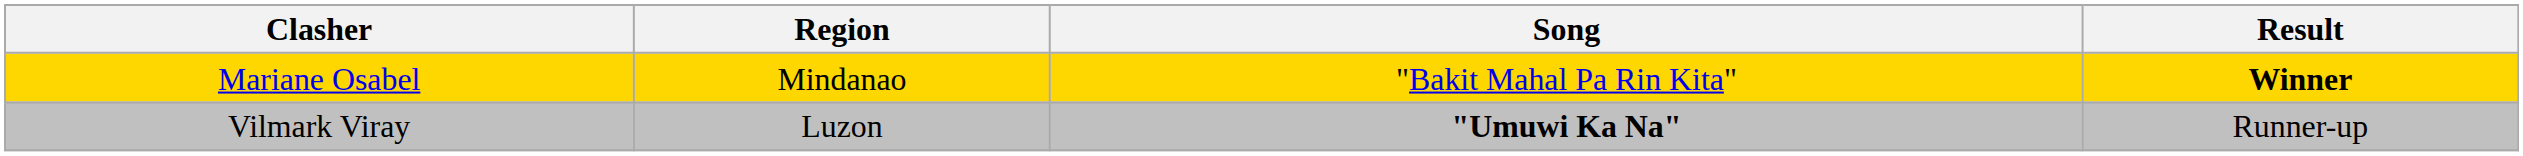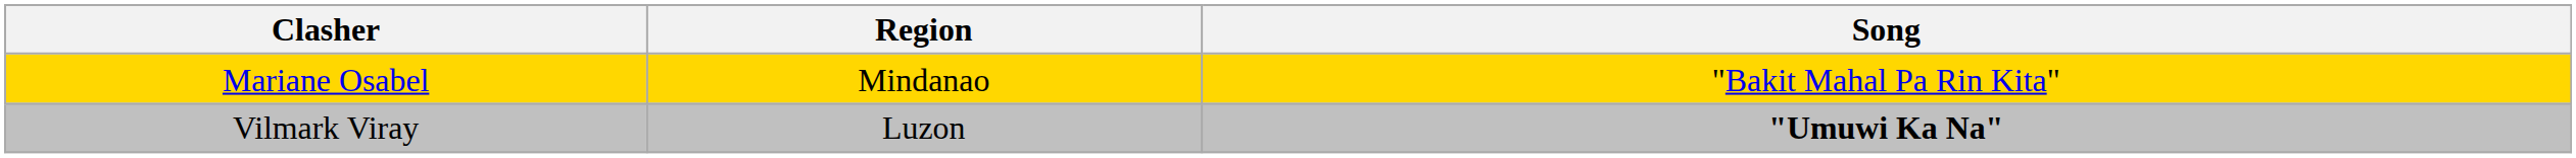- column: Result | Winner | Runner-up
